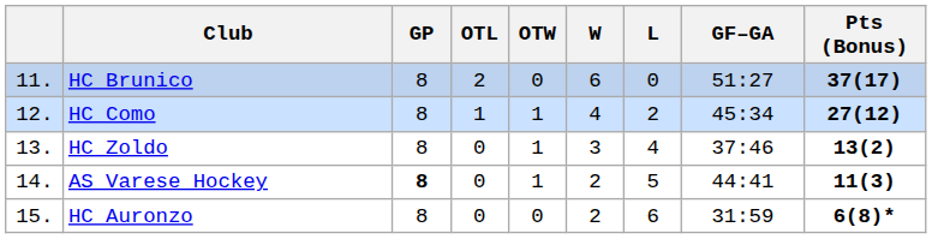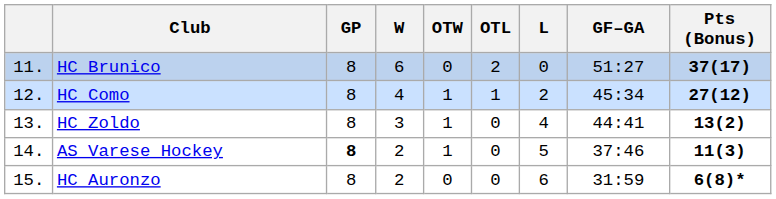columns swapped: W <-> OTL
HC Zoldo | GF–GA: 37:46 -> 44:41
AS Varese Hockey | GF–GA: 44:41 -> 37:46
